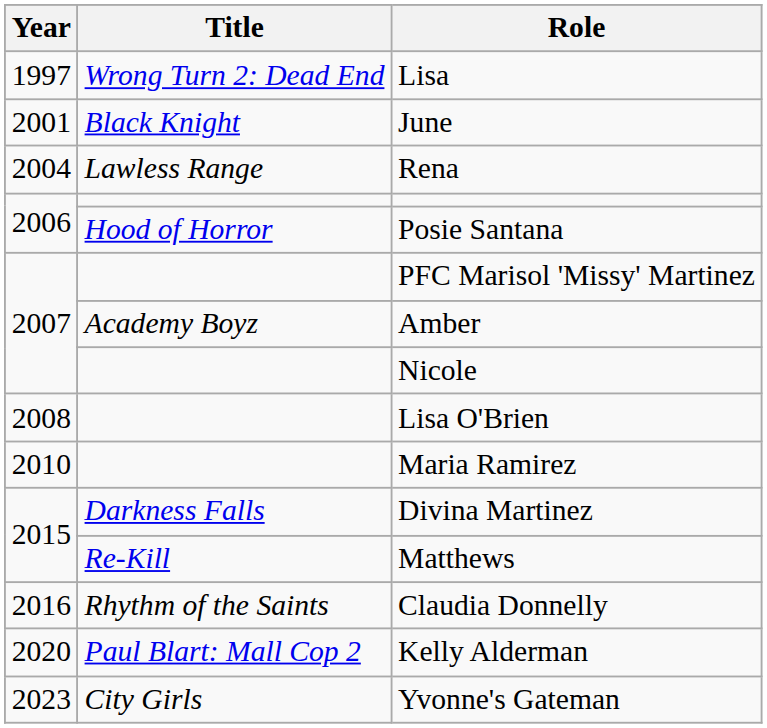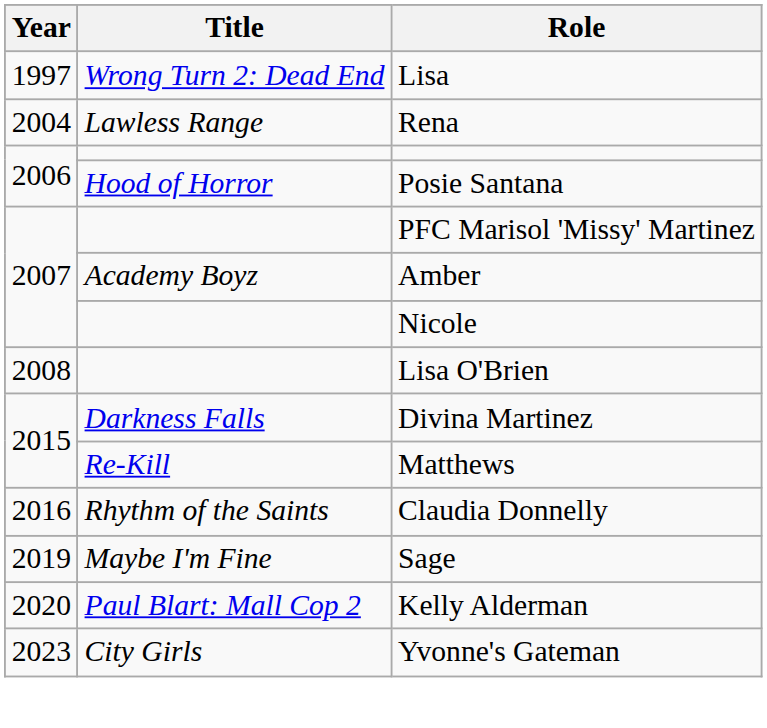- row: 2001 | Black Knight | June
- row: 2010 | Maria Ramirez
+ row: 2019 | Maybe I'm Fine | Sage
